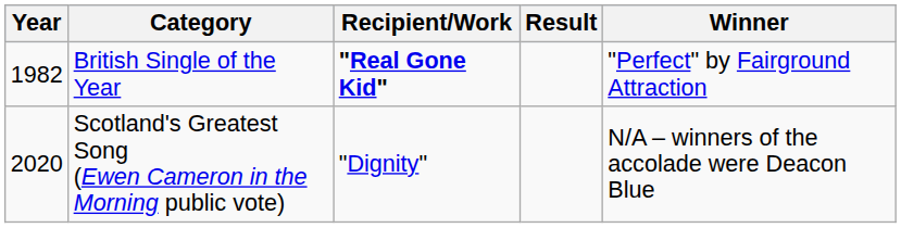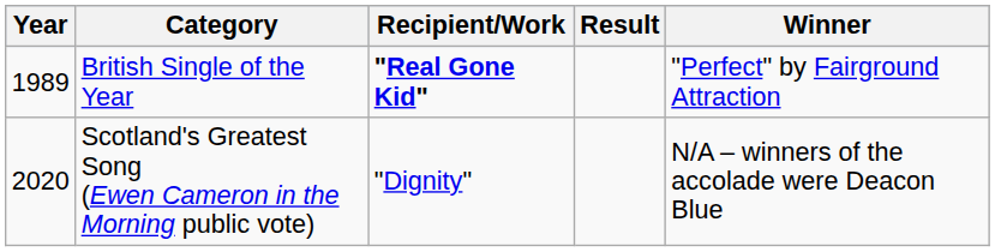British Single of the Year | Year: 1982 -> 1989
